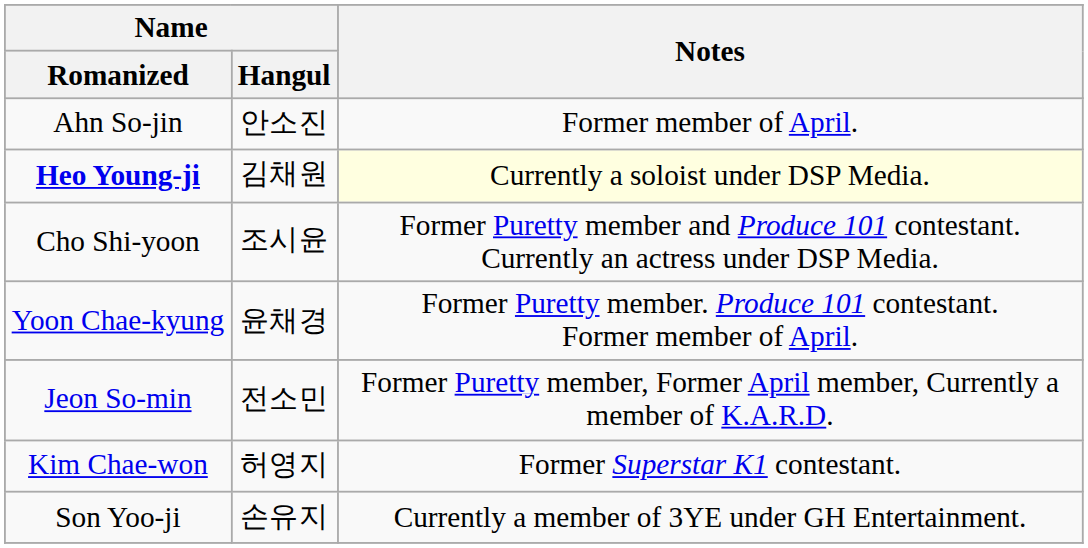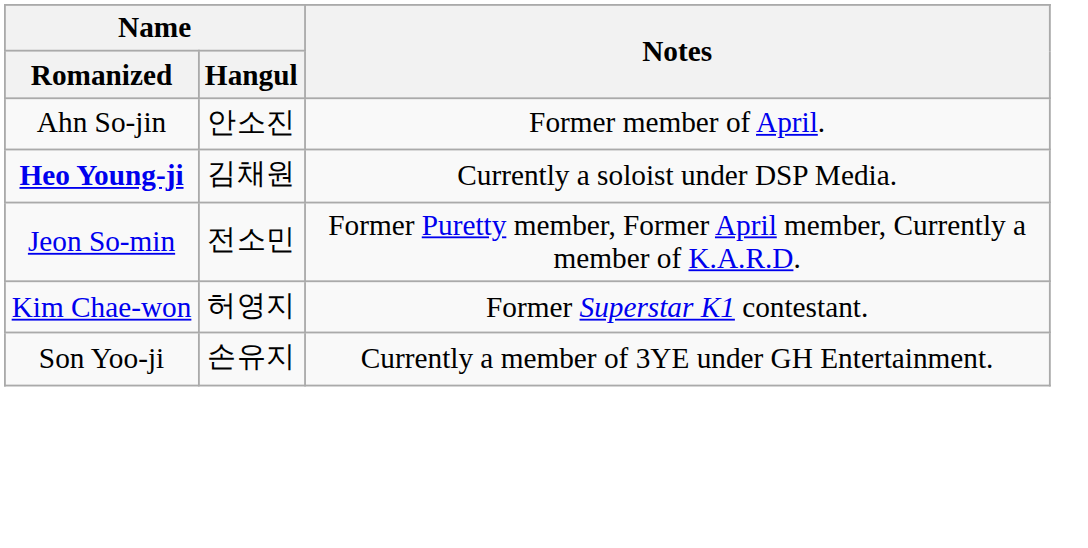Heo Young-ji | Notes: lightyellow background -> no background
- row: Cho Shi-yoon | 조시윤 | Former Puretty member and Produce 101 contestant. Currently an actress under DSP Media.
- row: Yoon Chae-kyung | 윤채경 | Former Puretty member. Produce 101 contestant. Former member of April.
